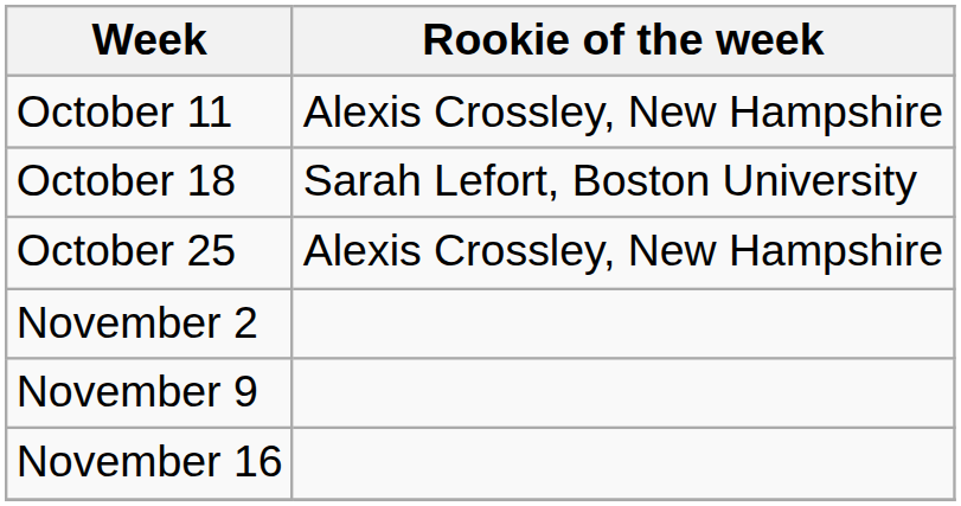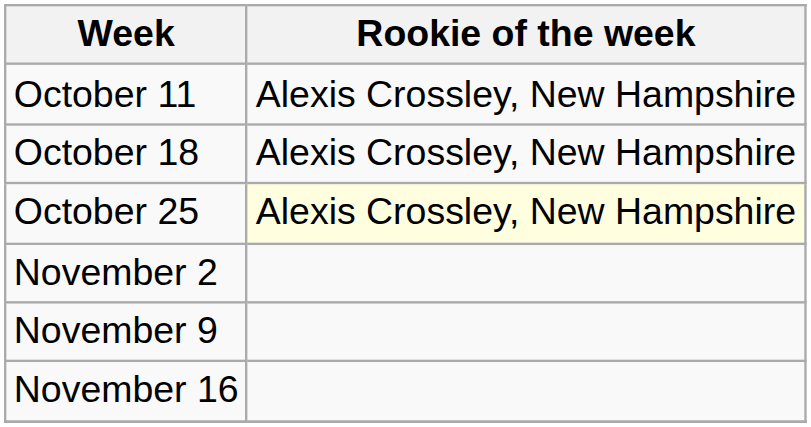October 18 | Rookie of the week: Sarah Lefort, Boston University -> Alexis Crossley, New Hampshire
October 25 | Rookie of the week: no background -> lightyellow background
